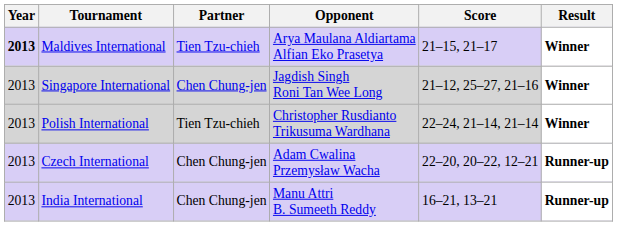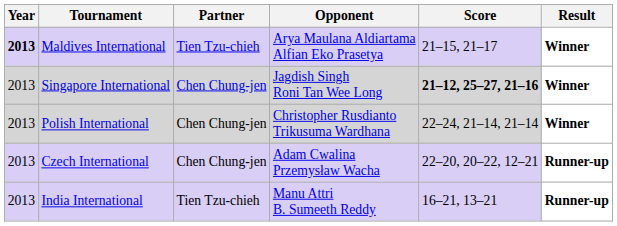Singapore International | Score: normal -> bold
Polish International | Partner: Tien Tzu-chieh -> Chen Chung-jen
India International | Partner: Chen Chung-jen -> Tien Tzu-chieh
